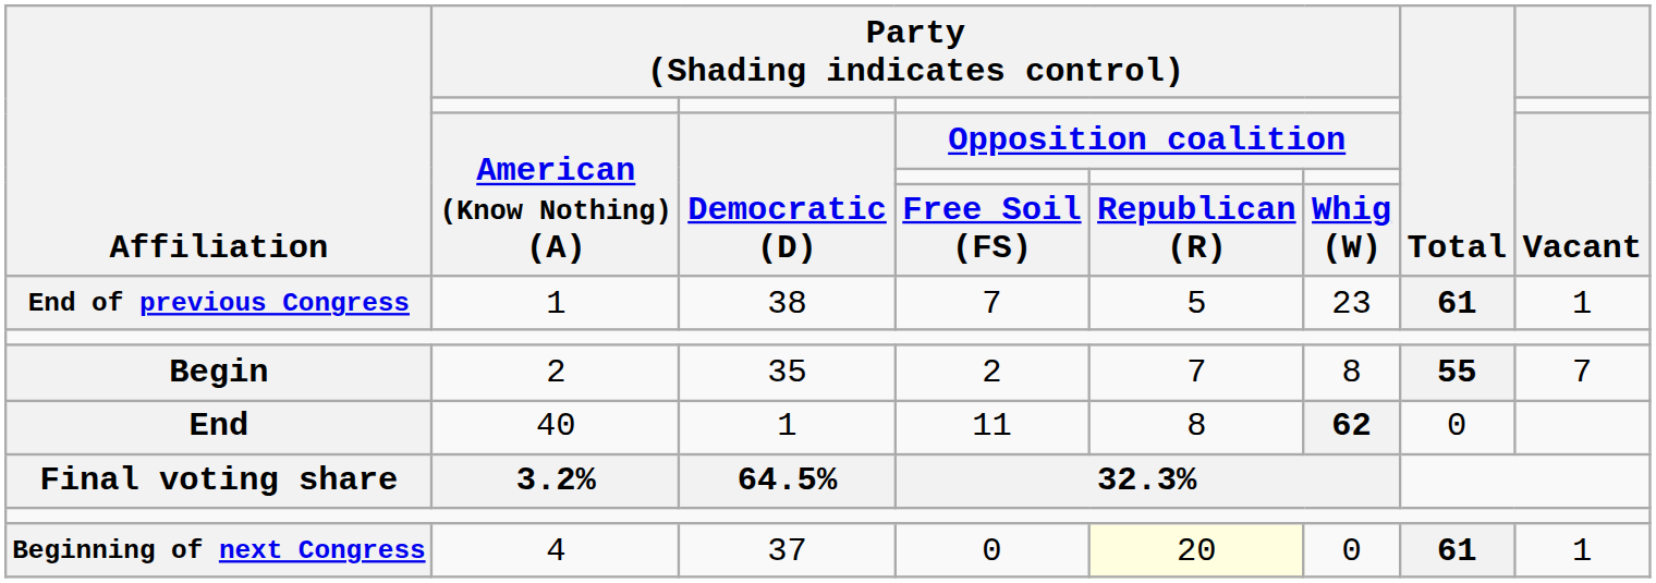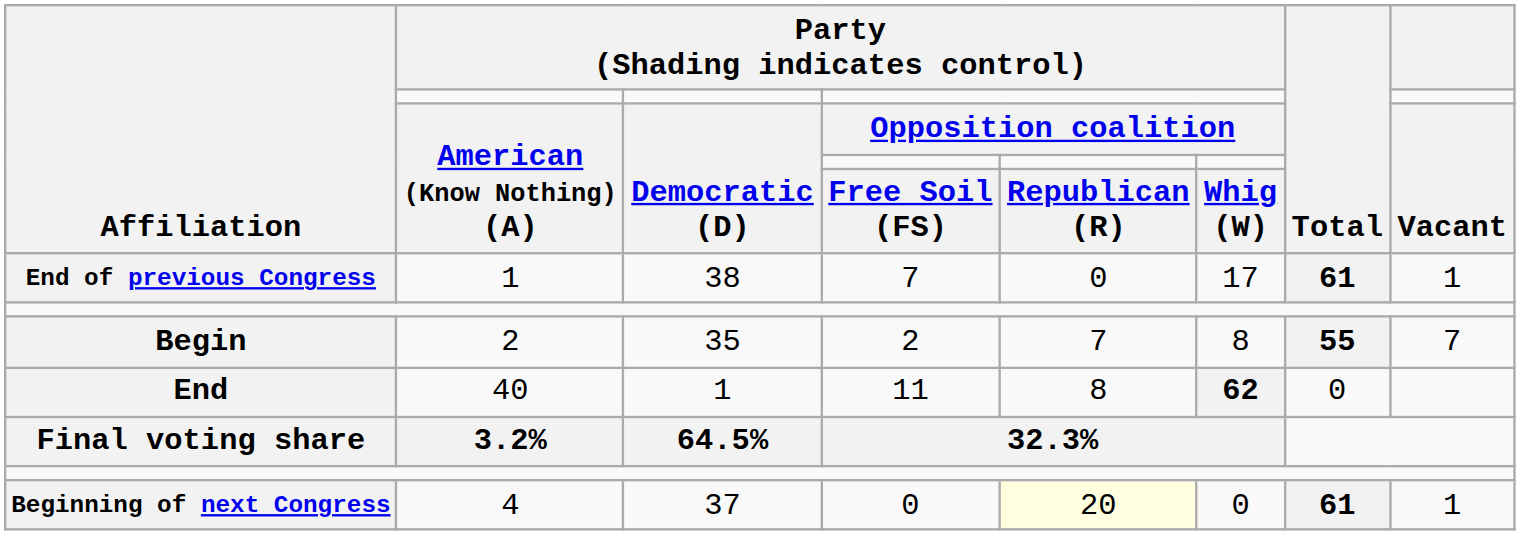End of previous Congress | column 5: 5 -> 0
End of previous Congress | column 6: 23 -> 17
